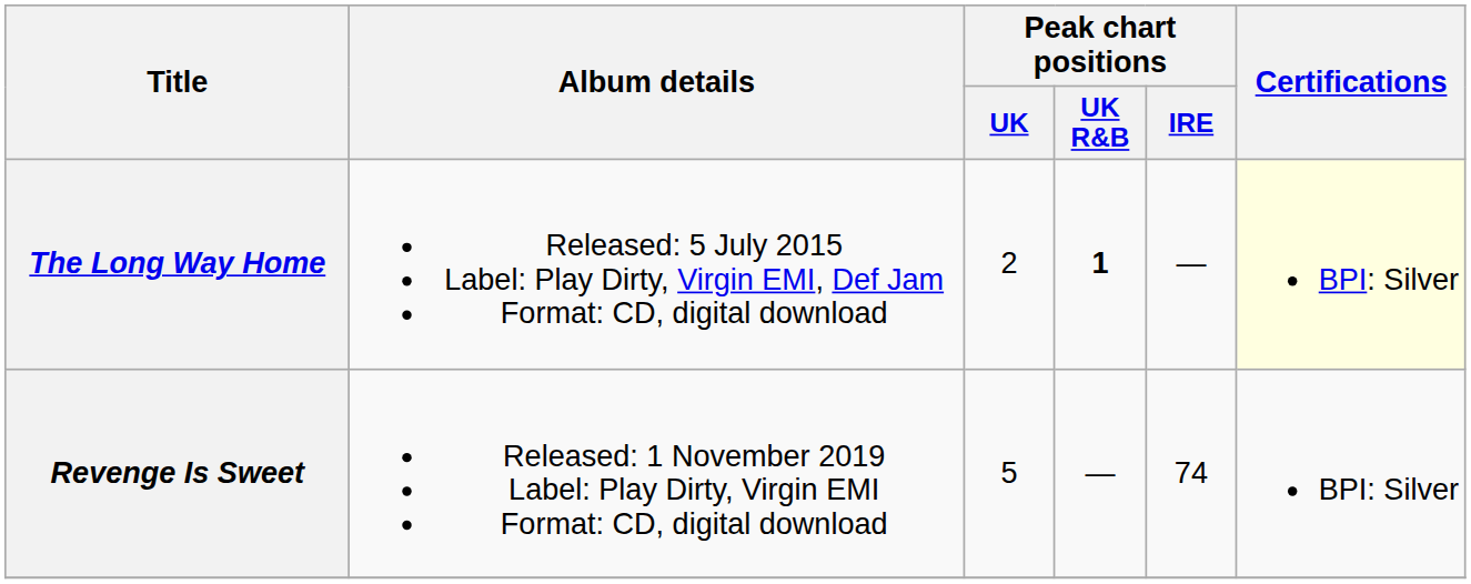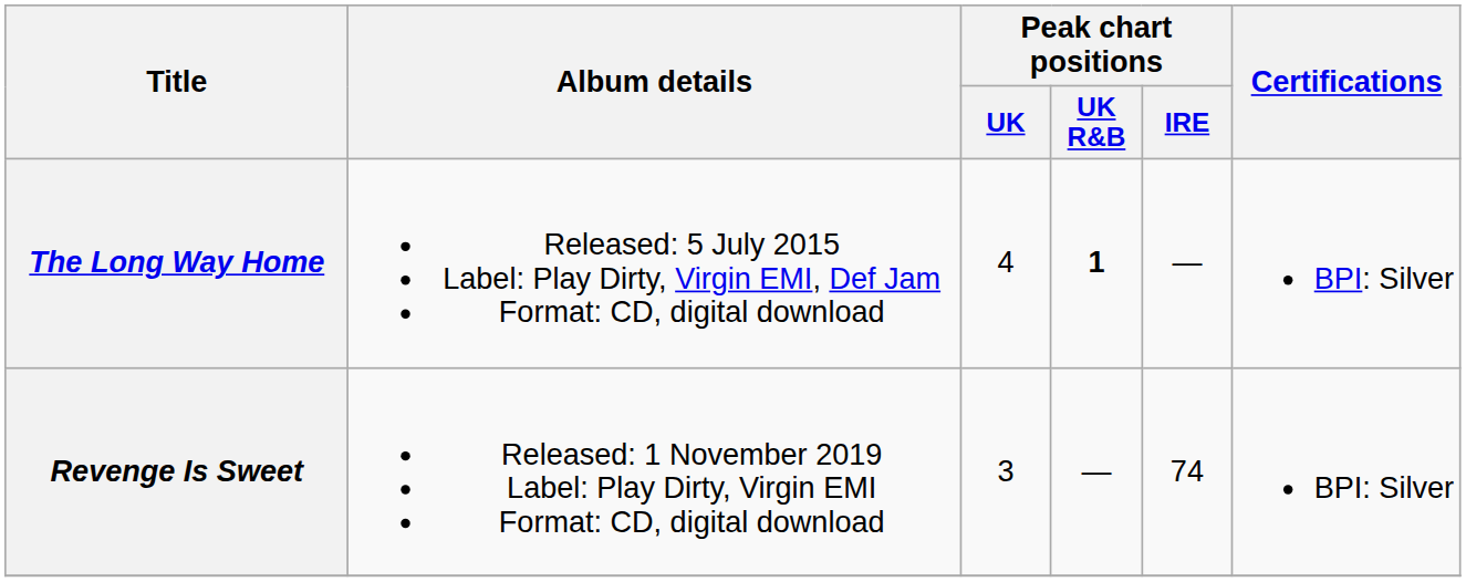The Long Way Home | Peak chart positions / UK: 2 -> 4
The Long Way Home | Certifications: lightyellow background -> no background
Revenge Is Sweet | Peak chart positions / UK: 5 -> 3
